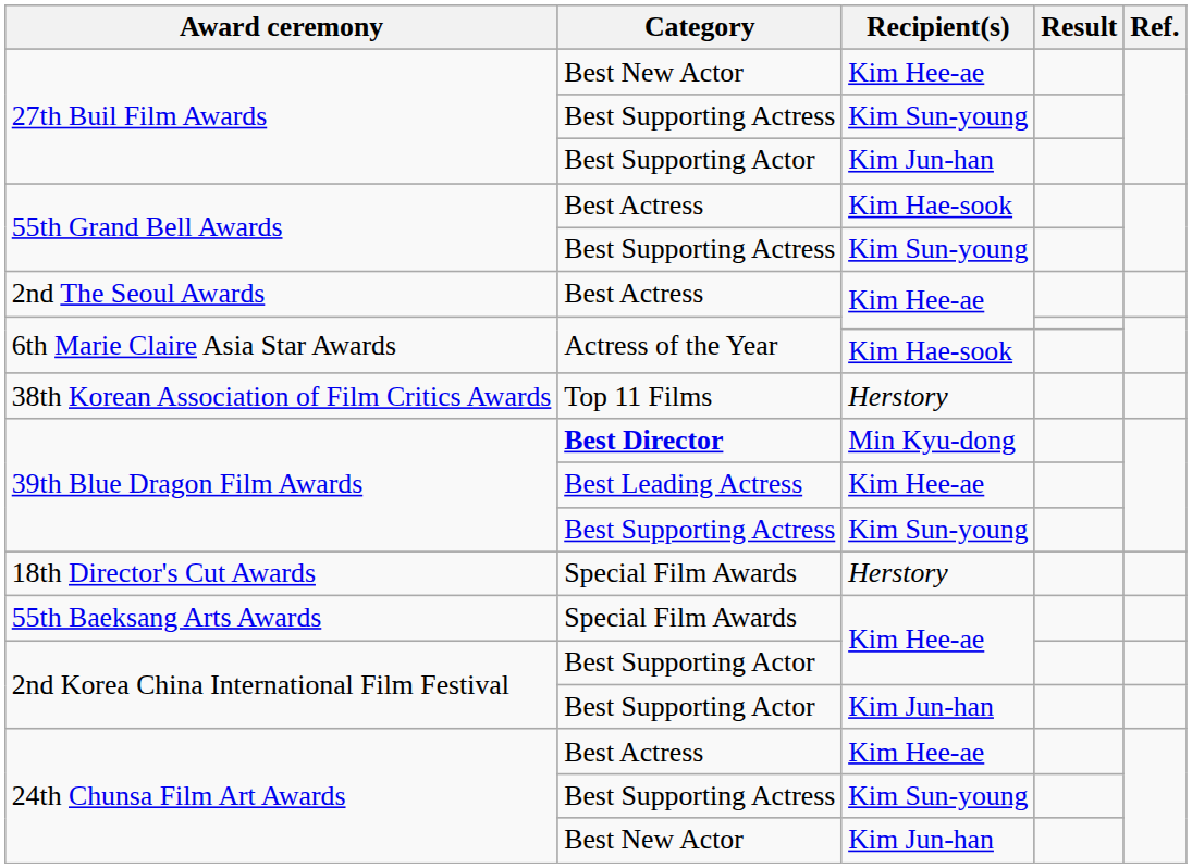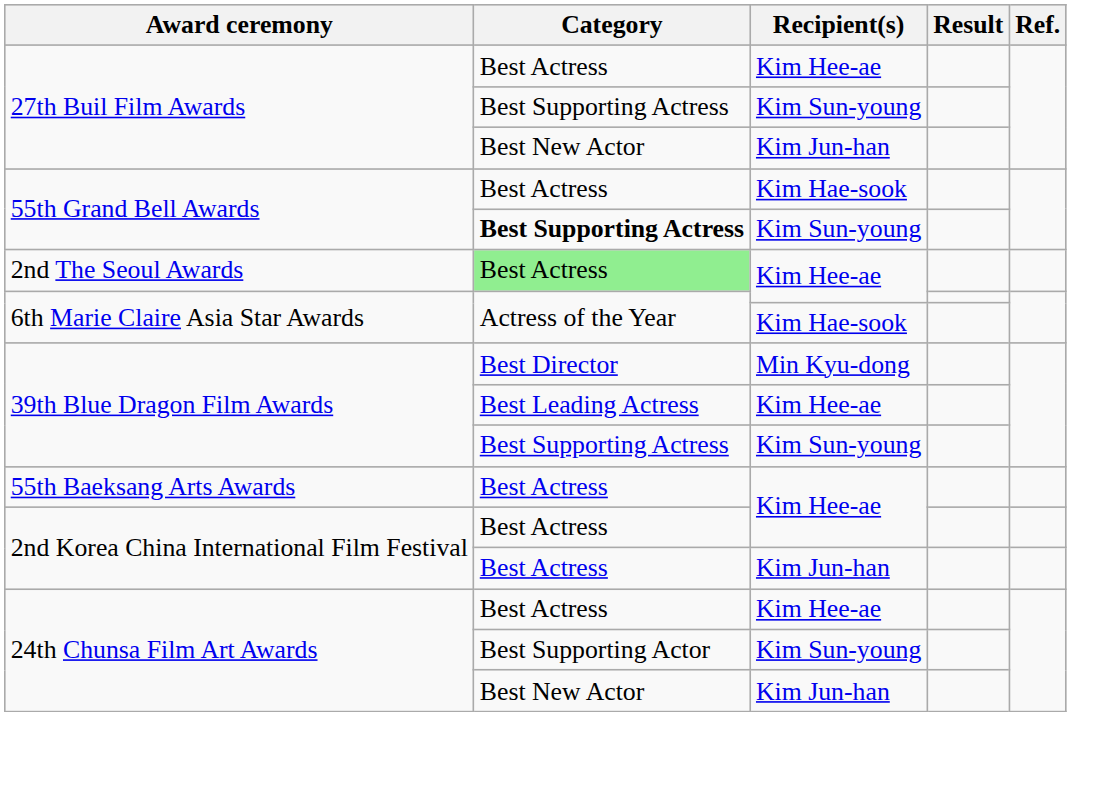27th Buil Film Awards / Kim Hee-ae | Category: Best New Actor -> Best Actress
27th Buil Film Awards / Kim Jun-han | Category: Best Supporting Actor -> Best New Actor
55th Grand Bell Awards / Kim Sun-young | Category: normal -> bold
2nd The Seoul Awards | Category: no background -> lightgreen background
- row: 38th Korean Association of Film Critics Awards | Top 11 Films | Herstory
39th Blue Dragon Film Awards / Min Kyu-dong | Category: bold -> normal
- row: 18th Director's Cut Awards | Special Film Awards | Herstory
55th Baeksang Arts Awards | Category: Special Film Awards -> Best Actress
2nd Korea China International Film Festival / Kim Hee-ae | Category: Best Supporting Actor -> Best Actress
2nd Korea China International Film Festival / Kim Jun-han | Category: Best Supporting Actor -> Best Actress
24th Chunsa Film Art Awards / Kim Sun-young | Category: Best Supporting Actress -> Best Supporting Actor
